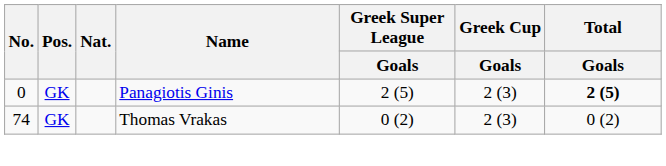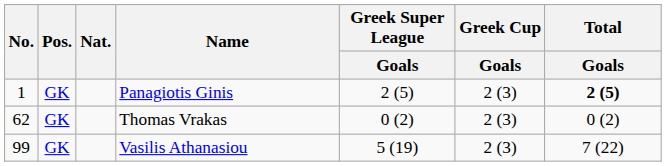Panagiotis Ginis | No.: 0 -> 1
Thomas Vrakas | No.: 74 -> 62
+ row: 99 | GK | Vasilis Athanasiou | 5 (19) | 2 (3) | 7 (22)
